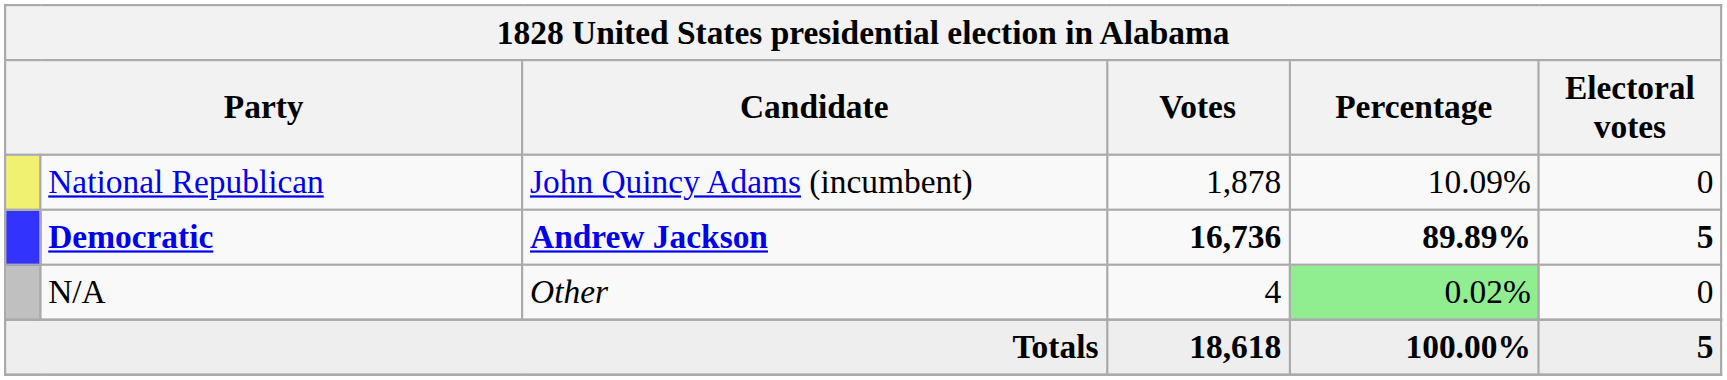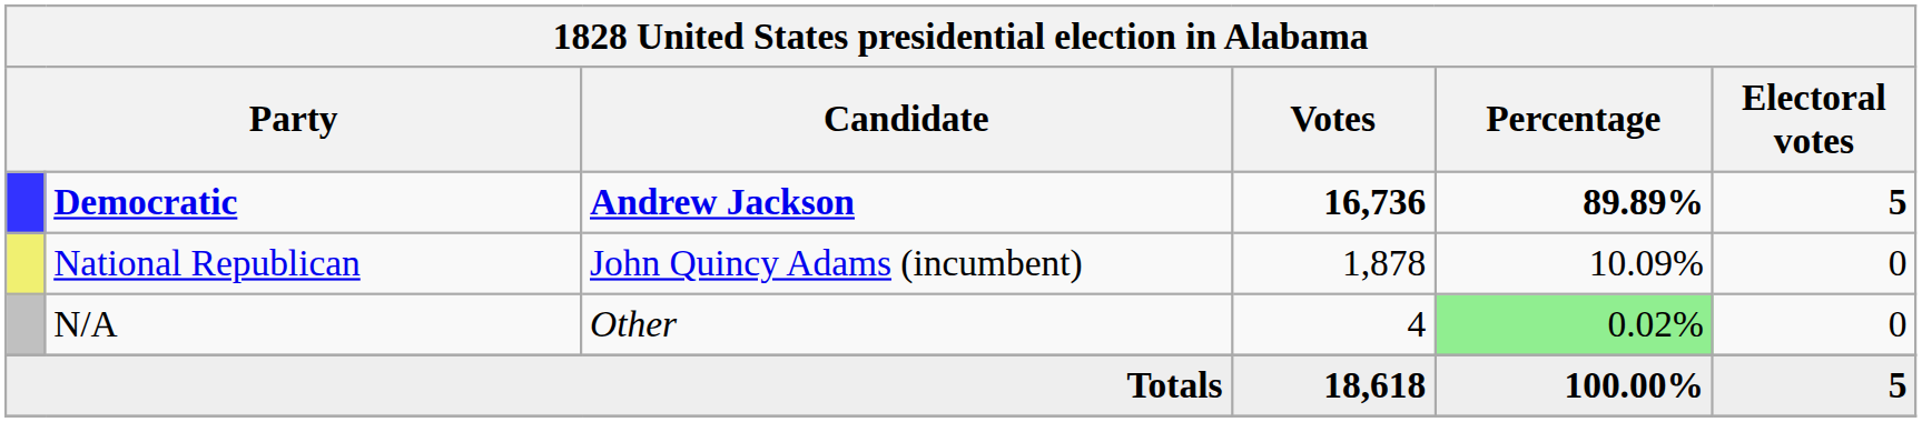rows swapped: Democratic <-> National Republican
